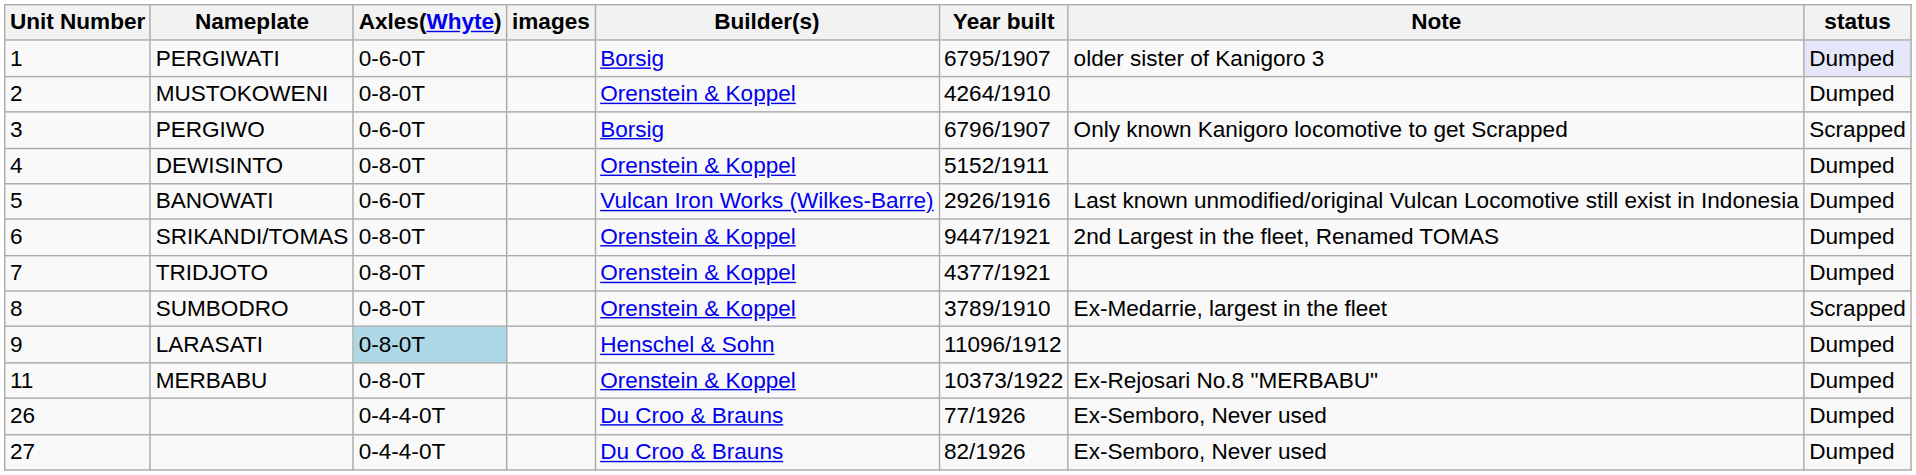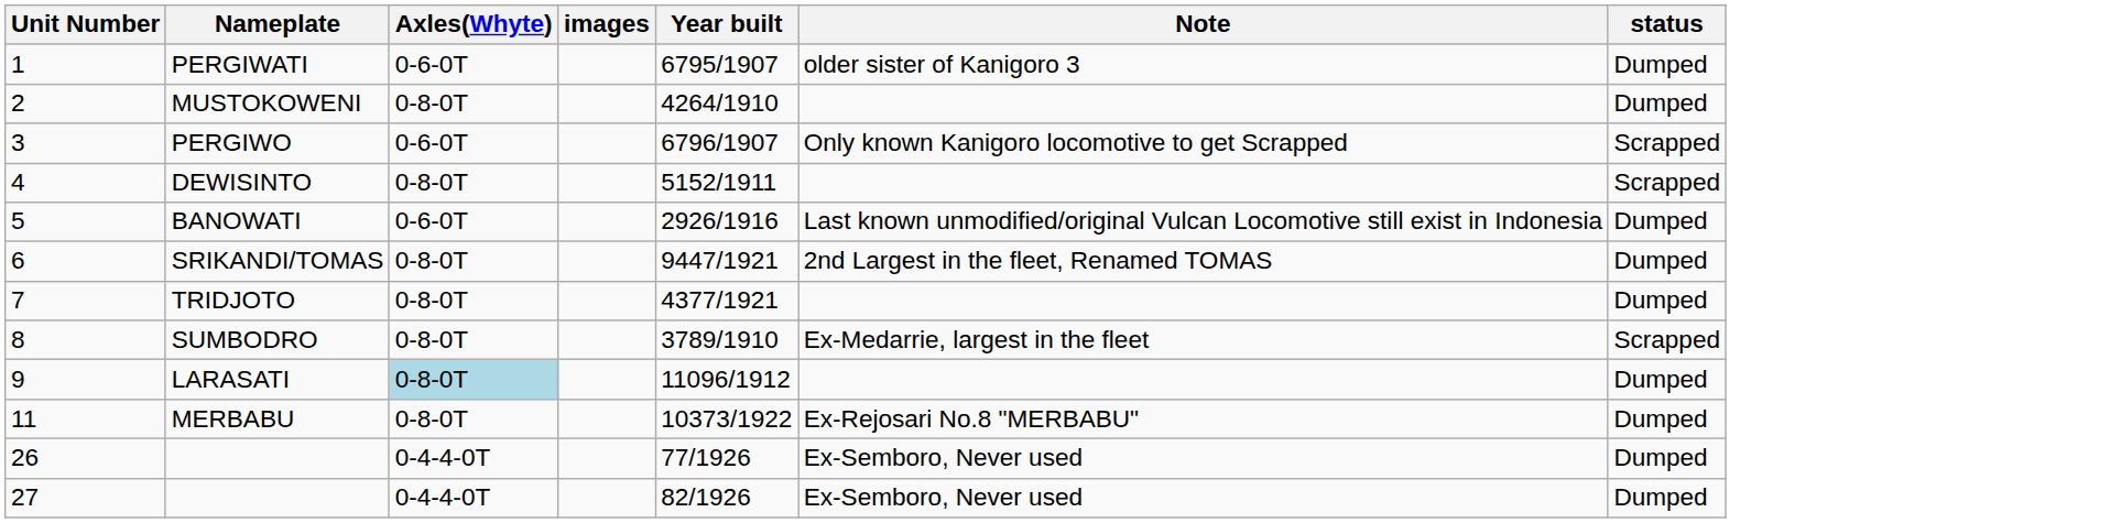- column: Builder(s) | Borsig | Orenstein & Koppel | Borsig | Orenstein & Koppel | Vulcan Iron Works (Wilkes-Barre) | Orenstein & Koppel | Orenstein & Koppel | Orenstein & Koppel | Henschel & Sohn | Orenstein & Koppel | Du Croo & Brauns | Du Croo & Brauns
PERGIWATI | status: lavender background -> no background
DEWISINTO | status: Dumped -> Scrapped
